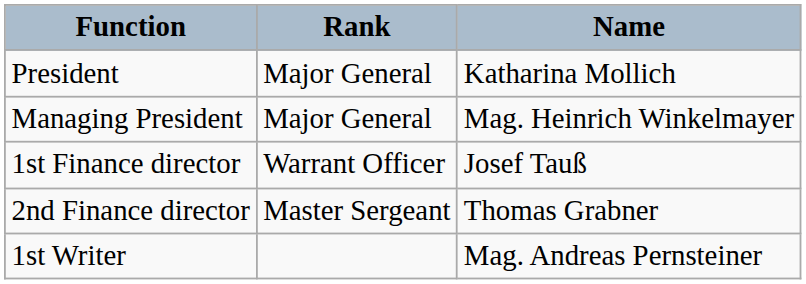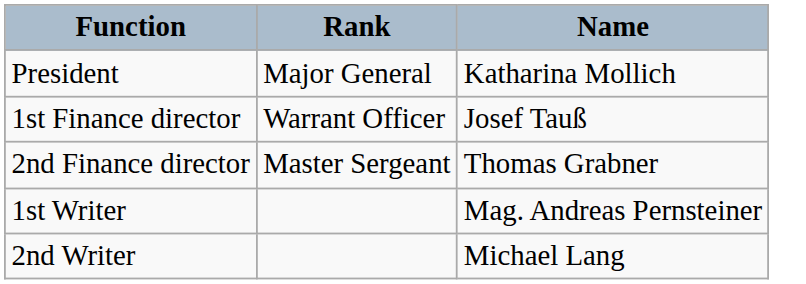- row: Managing President | Major General | Mag. Heinrich Winkelmayer
+ row: 2nd Writer | Michael Lang
